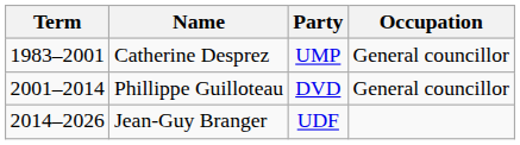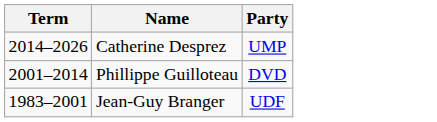- column: Occupation | General councillor | General councillor
Catherine Desprez | Term: 1983–2001 -> 2014–2026
Jean-Guy Branger | Term: 2014–2026 -> 1983–2001
